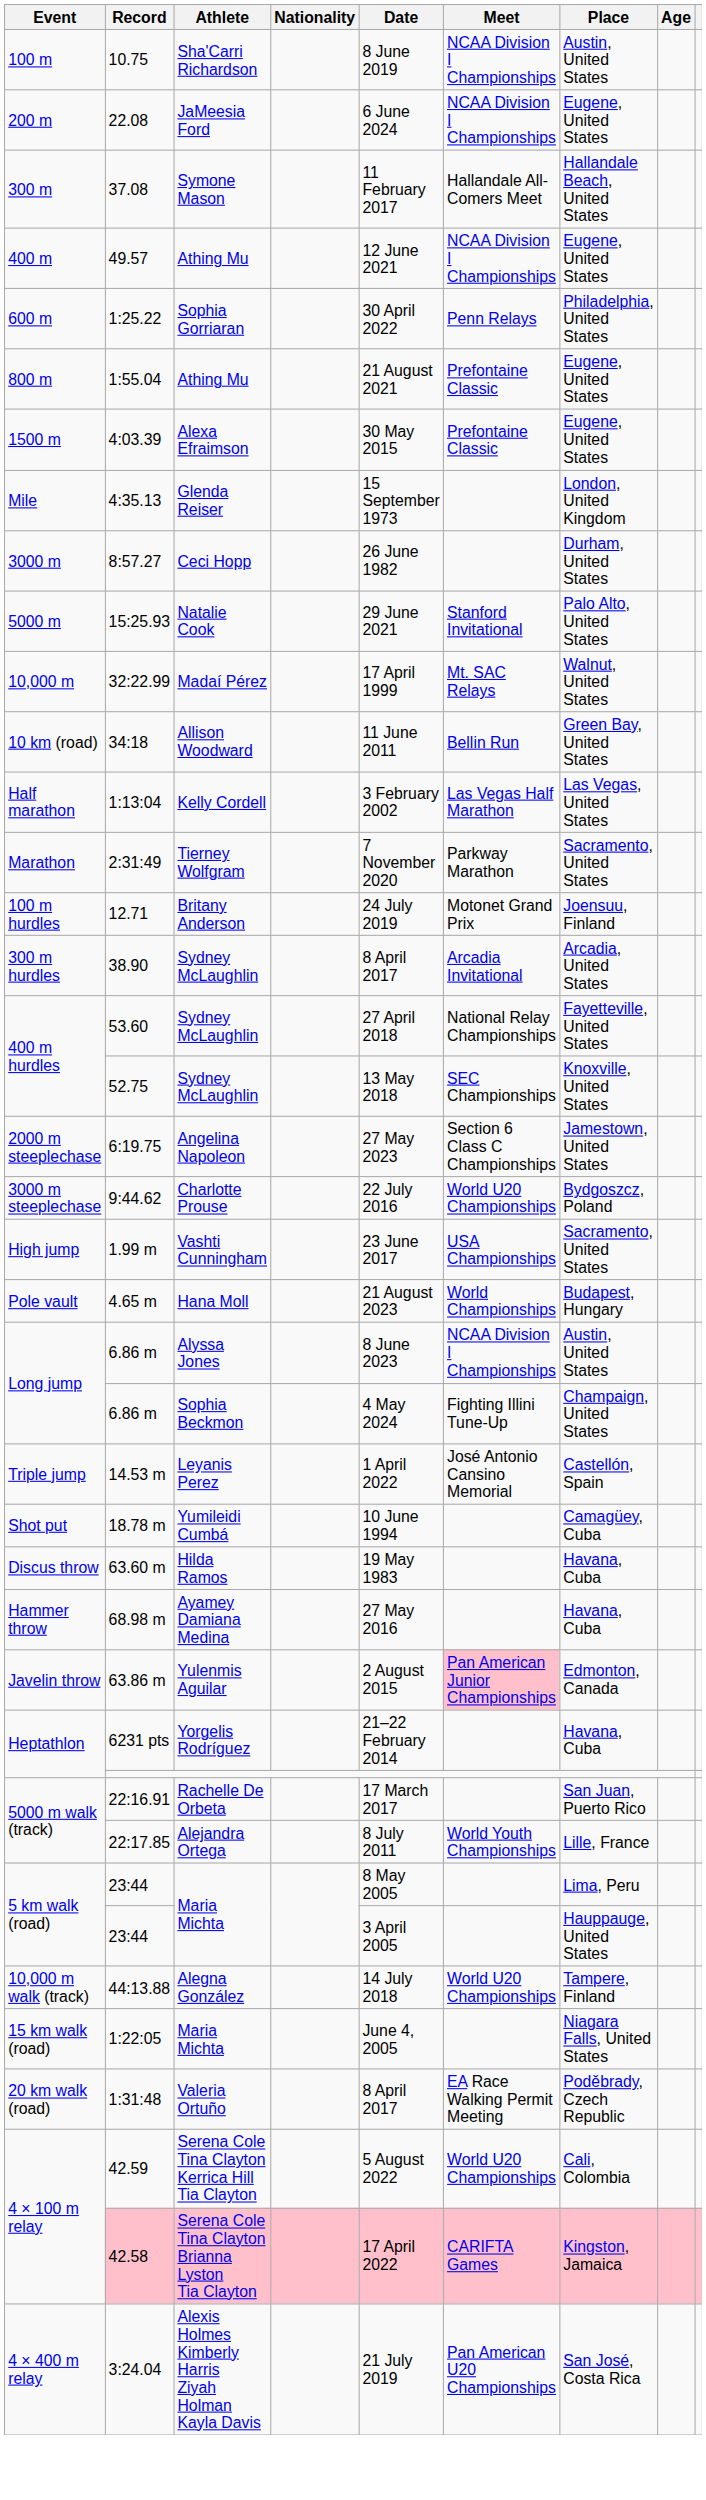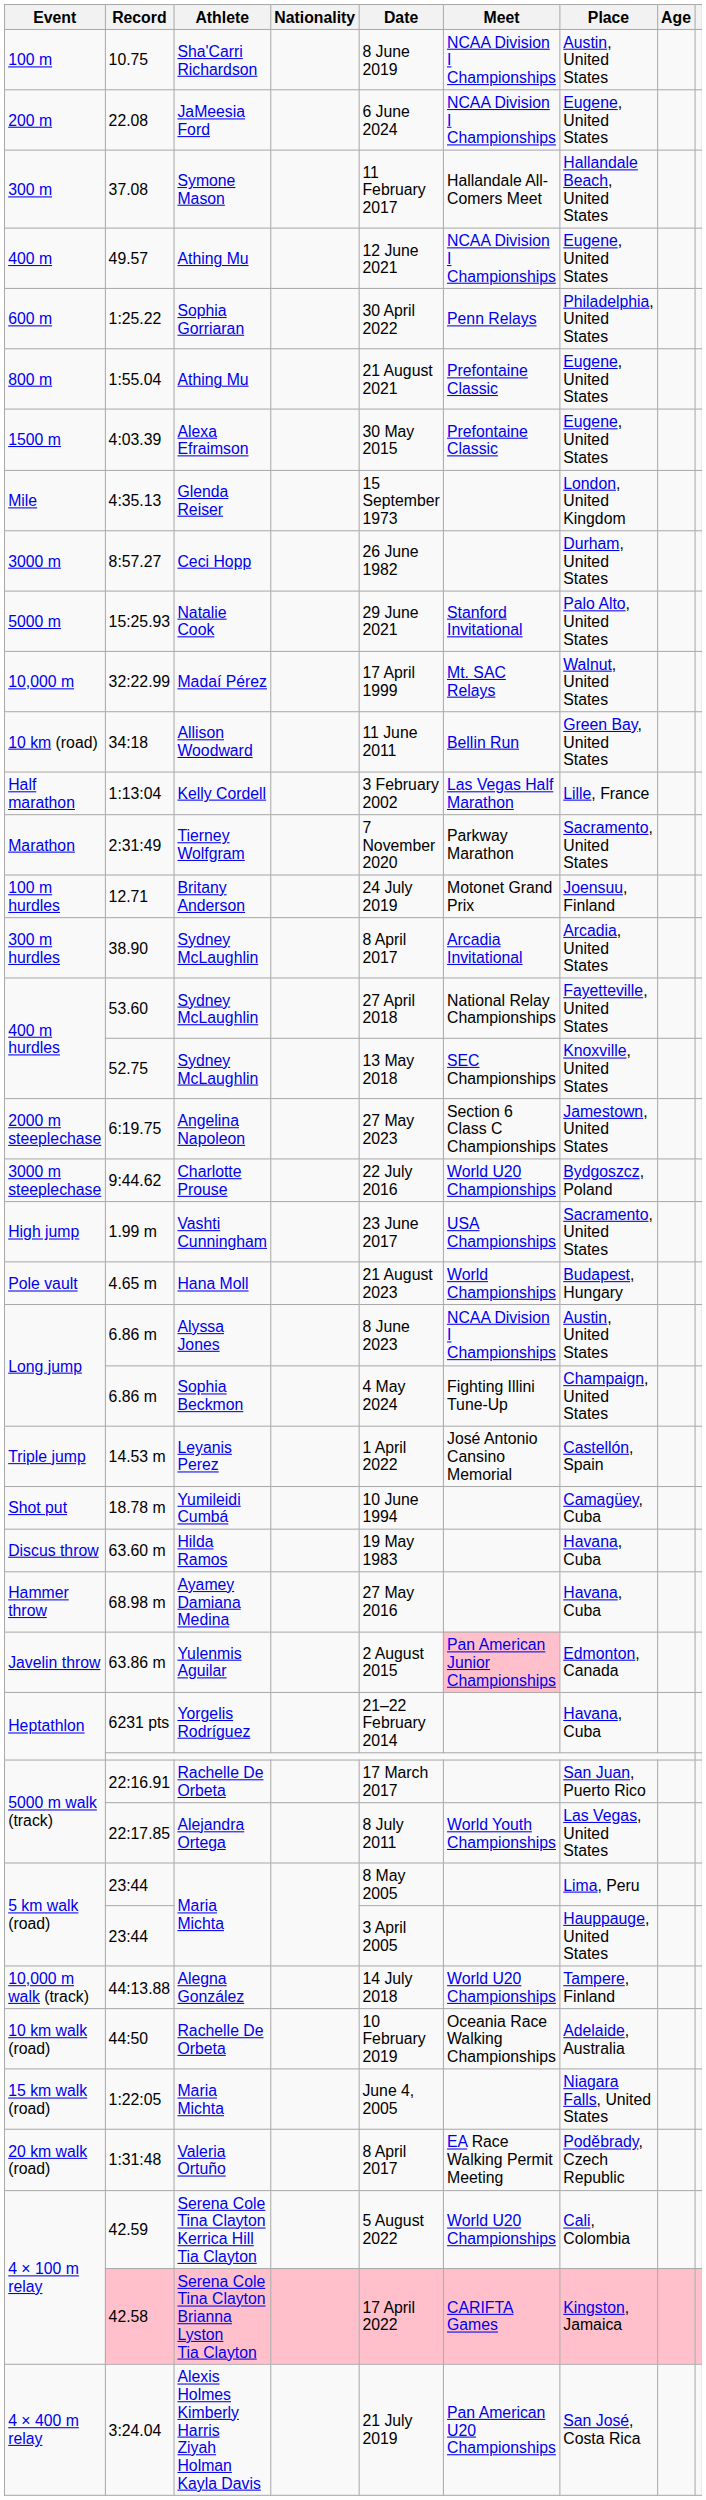1:13:04 | Place: Las Vegas, United States -> Lille, France
22:17.85 | Place: Lille, France -> Las Vegas, United States
+ row: 10 km walk (road) | 44:50 | Rachelle De Orbeta | 10 February 2019 | Oceania Race Walking Championships | Adelaide, Australia
